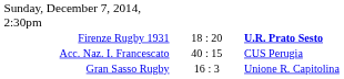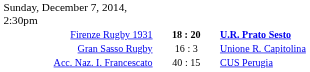Firenze Rugby 1931 | column 2: normal -> bold
rows swapped: Gran Sasso Rugby <-> Acc. Naz. I. Francescato
